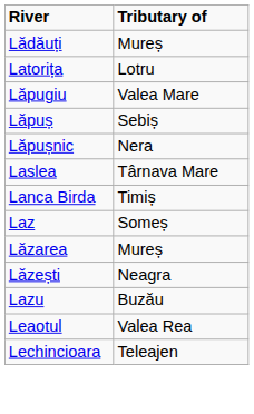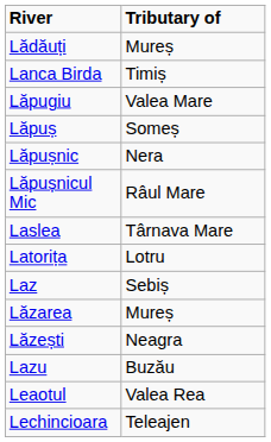rows swapped: Lanca Birda <-> Latorița
Lăpuș | Tributary of: Sebiș -> Someș
+ row: Lăpușnicul Mic | Râul Mare
Laz | Tributary of: Someș -> Sebiș
